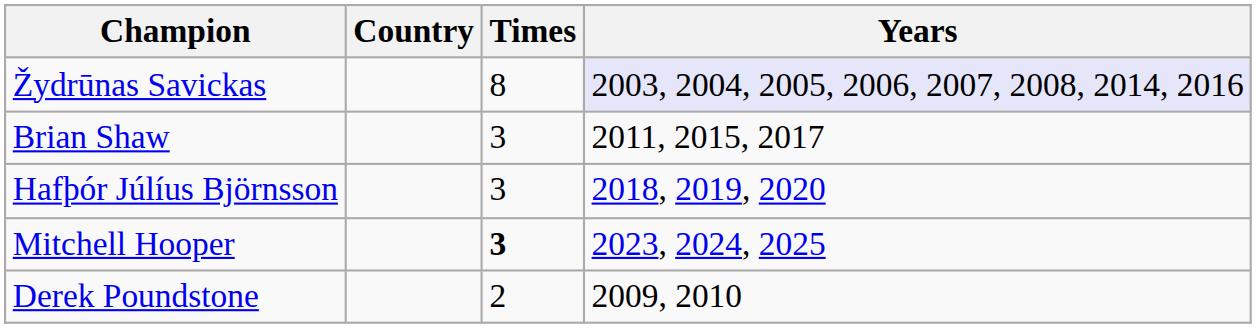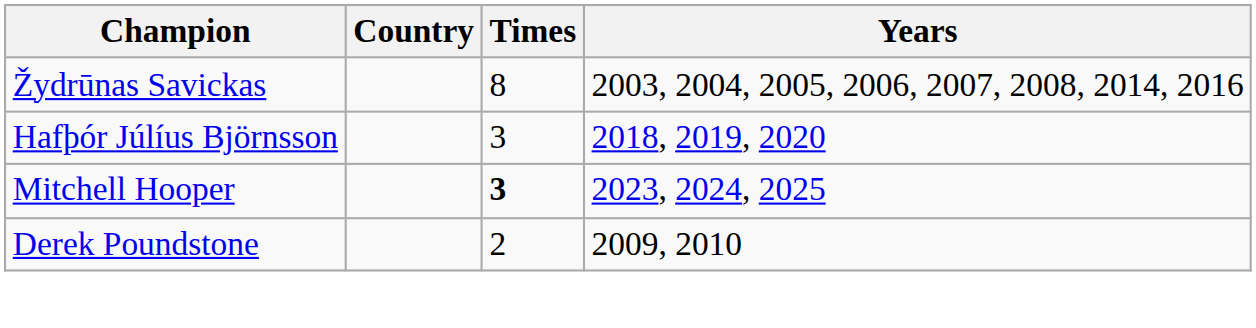Žydrūnas Savickas | Years: lavender background -> no background
- row: Brian Shaw | 3 | 2011, 2015, 2017
